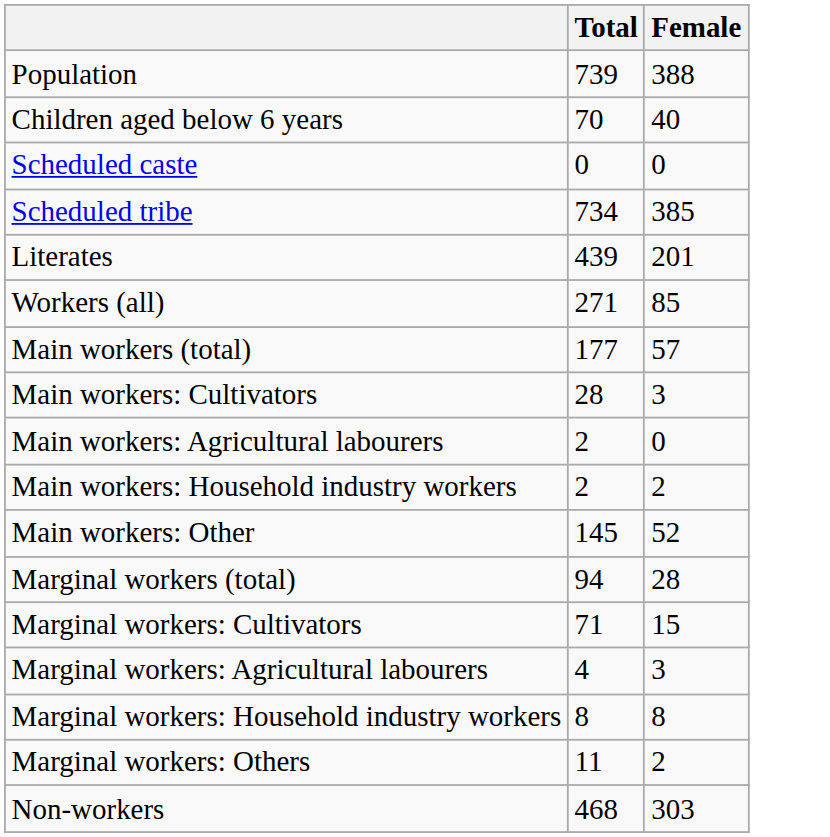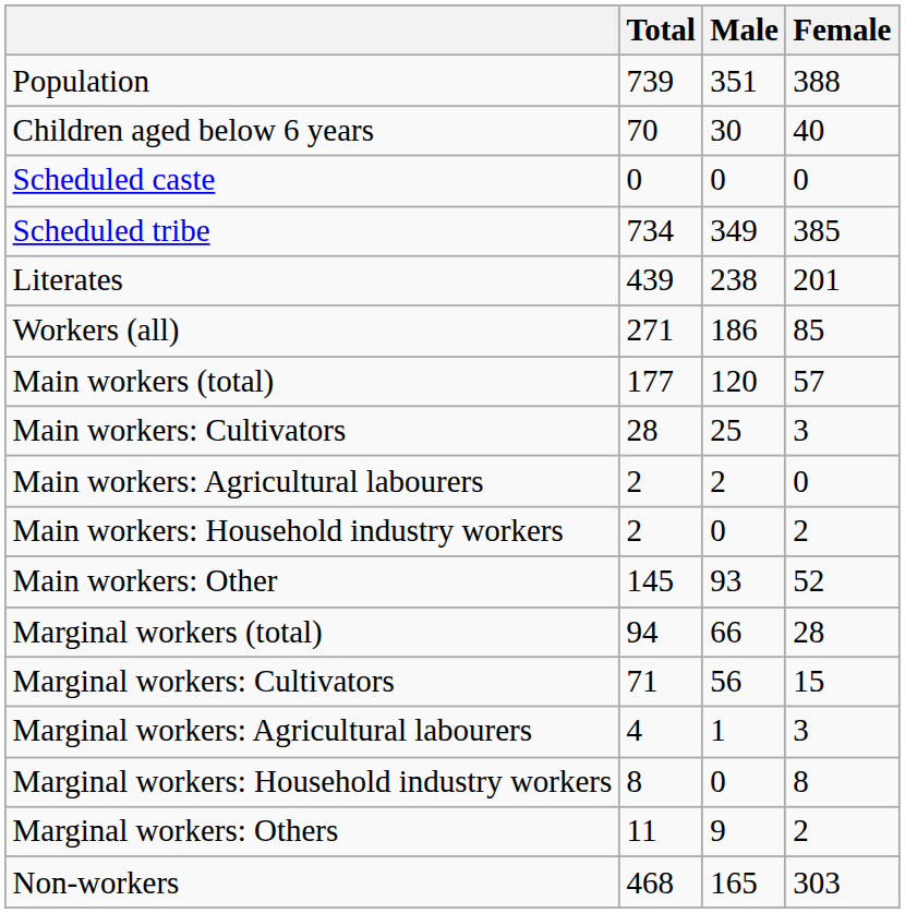+ column: Male | 351 | 30 | 0 | 349 | 238 | 186 | 120 | 25 | 2 | 0 | 93 | 66 | 56 | 1 | 0 | 9 | 165
